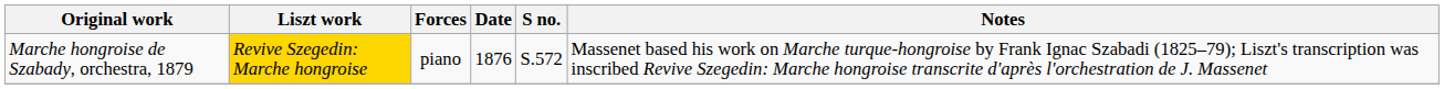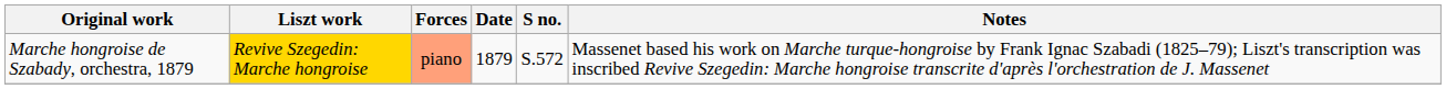Marche hongroise de Szabady, orchestra, 1879 | Forces: no background -> lightsalmon background
Marche hongroise de Szabady, orchestra, 1879 | Date: 1876 -> 1879
